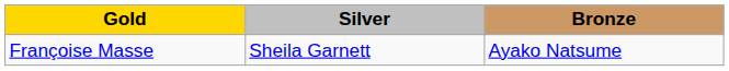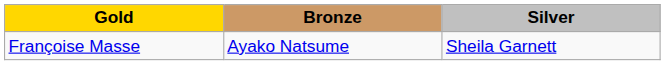columns swapped: Silver <-> Bronze
